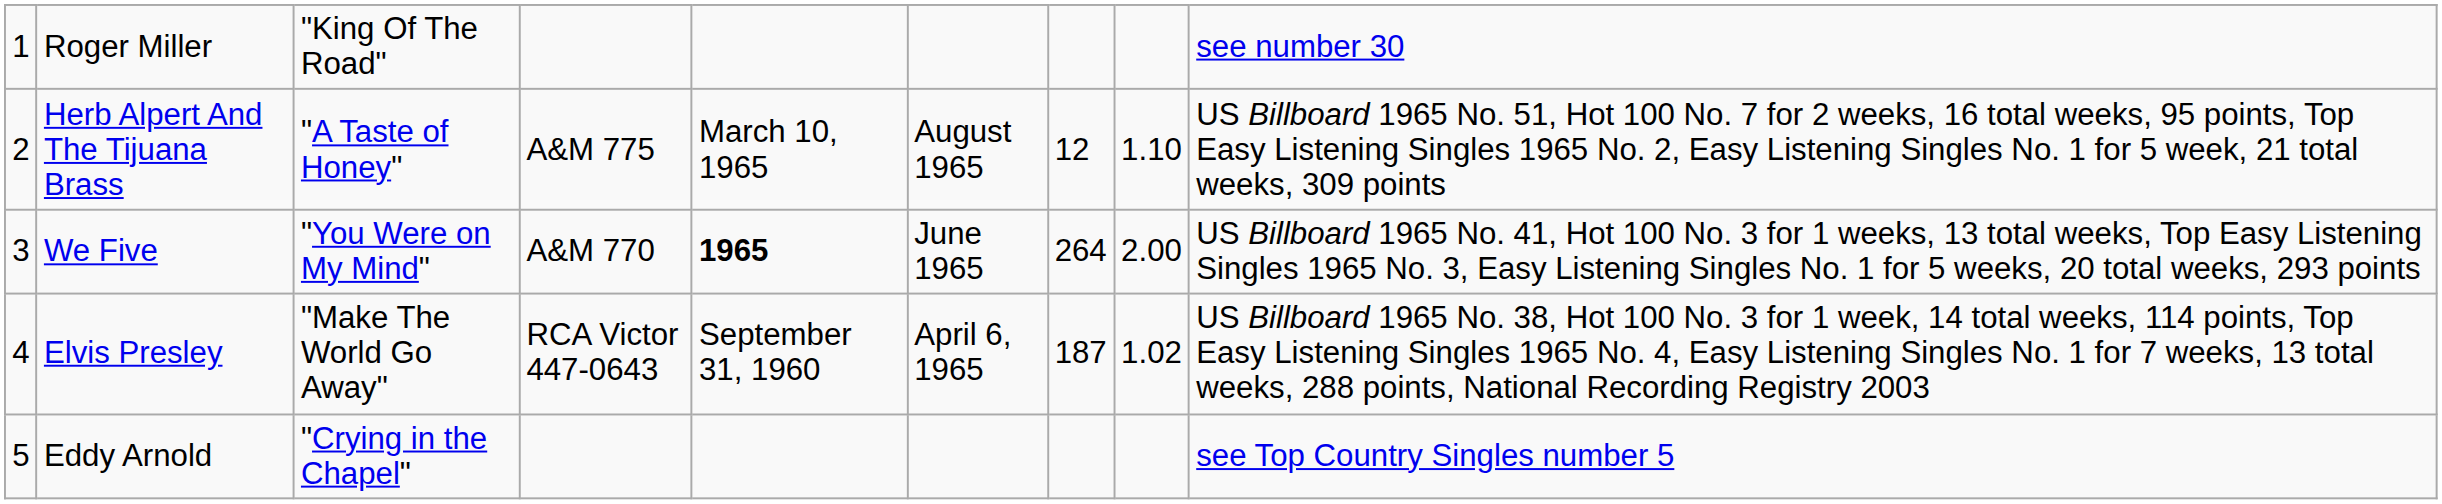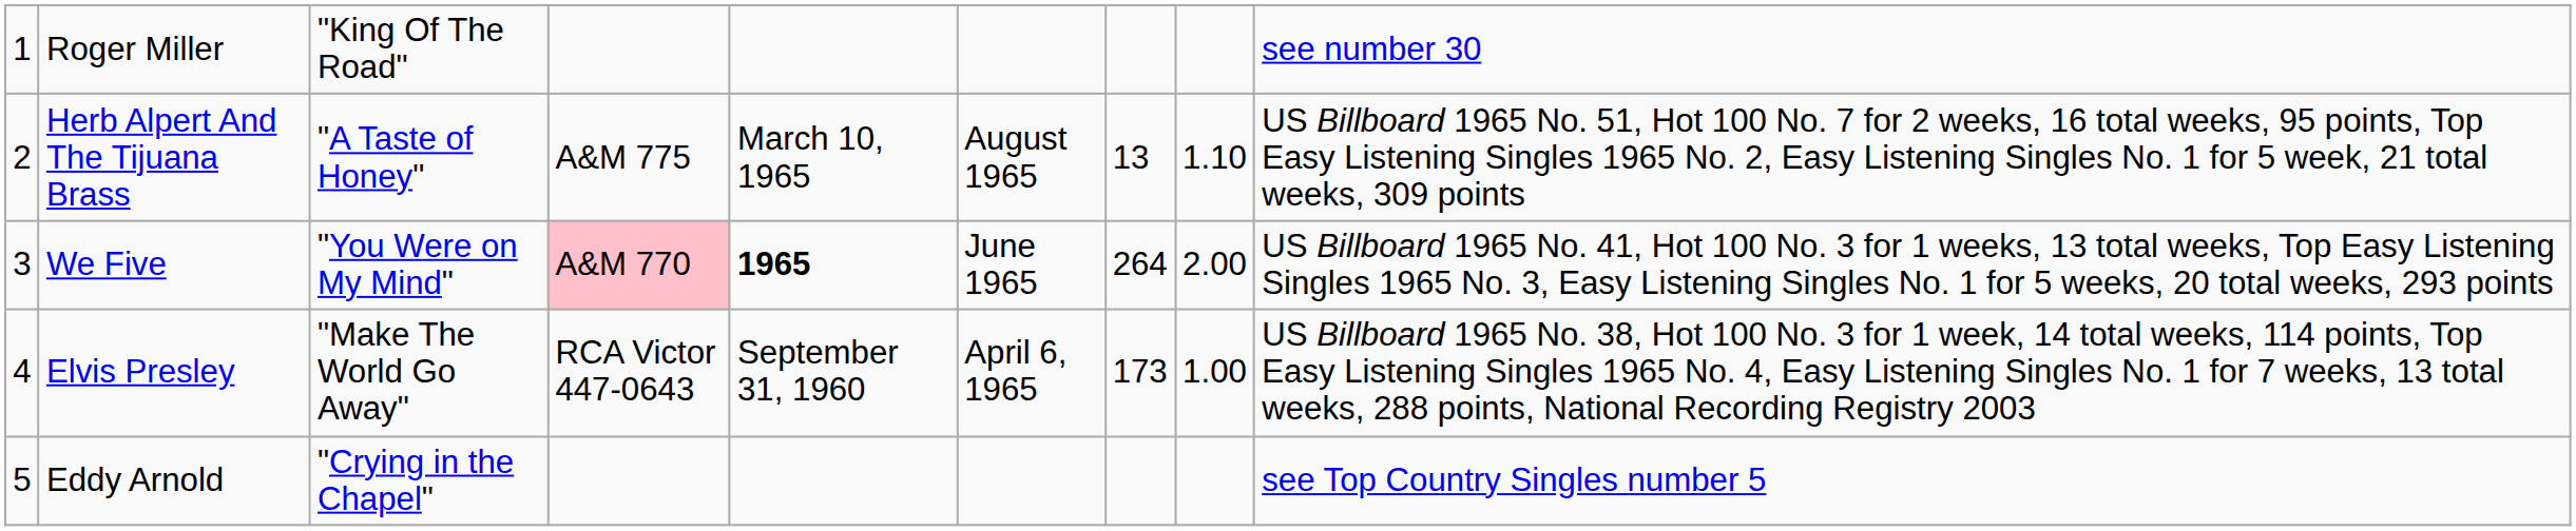Herb Alpert And The Tijuana Brass | column 7: 12 -> 13
We Five | column 4: no background -> pink background
Elvis Presley | column 7: 187 -> 173
Elvis Presley | column 8: 1.02 -> 1.00
